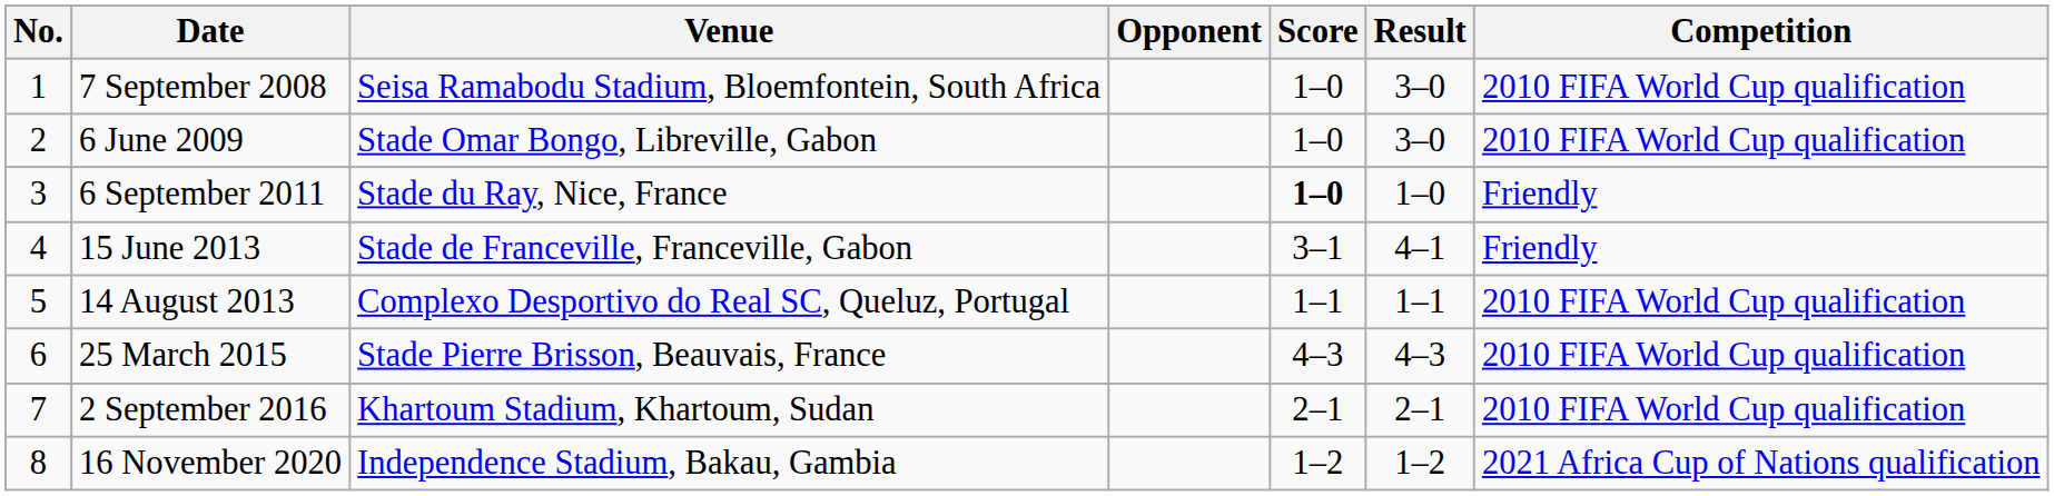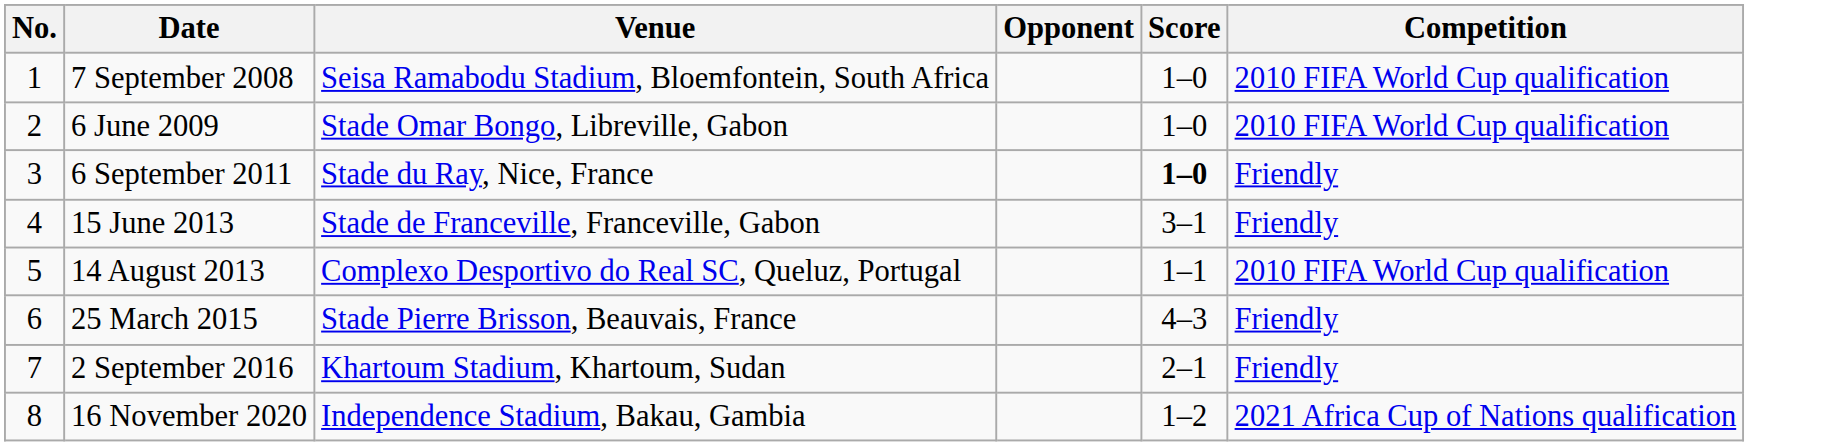- column: Result | 3–0 | 3–0 | 1–0 | 4–1 | 1–1 | 4–3 | 2–1 | 1–2
25 March 2015 | Competition: 2010 FIFA World Cup qualification -> Friendly
2 September 2016 | Competition: 2010 FIFA World Cup qualification -> Friendly
